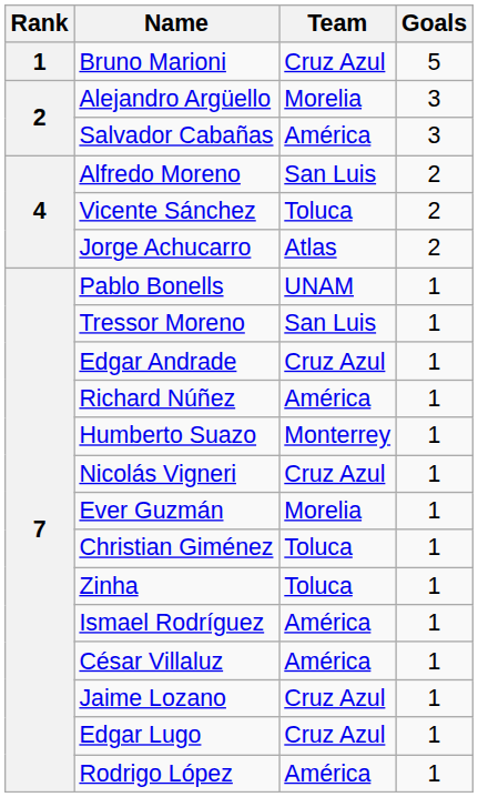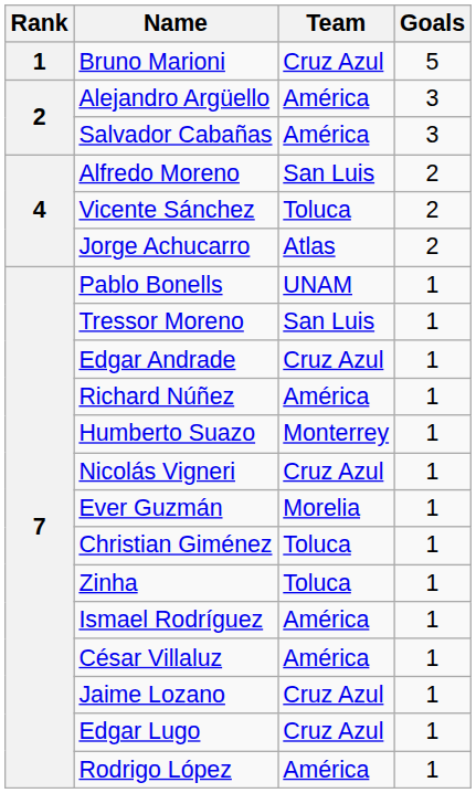Alejandro Argüello | Team: Morelia -> América
